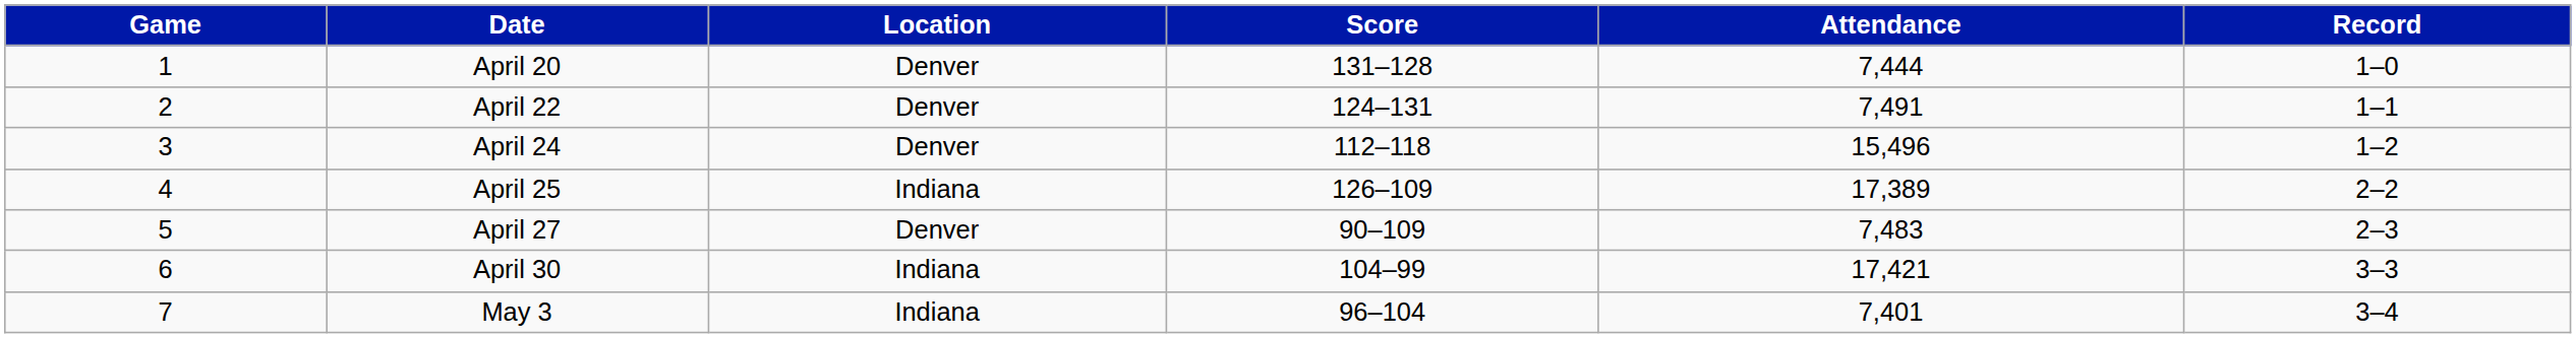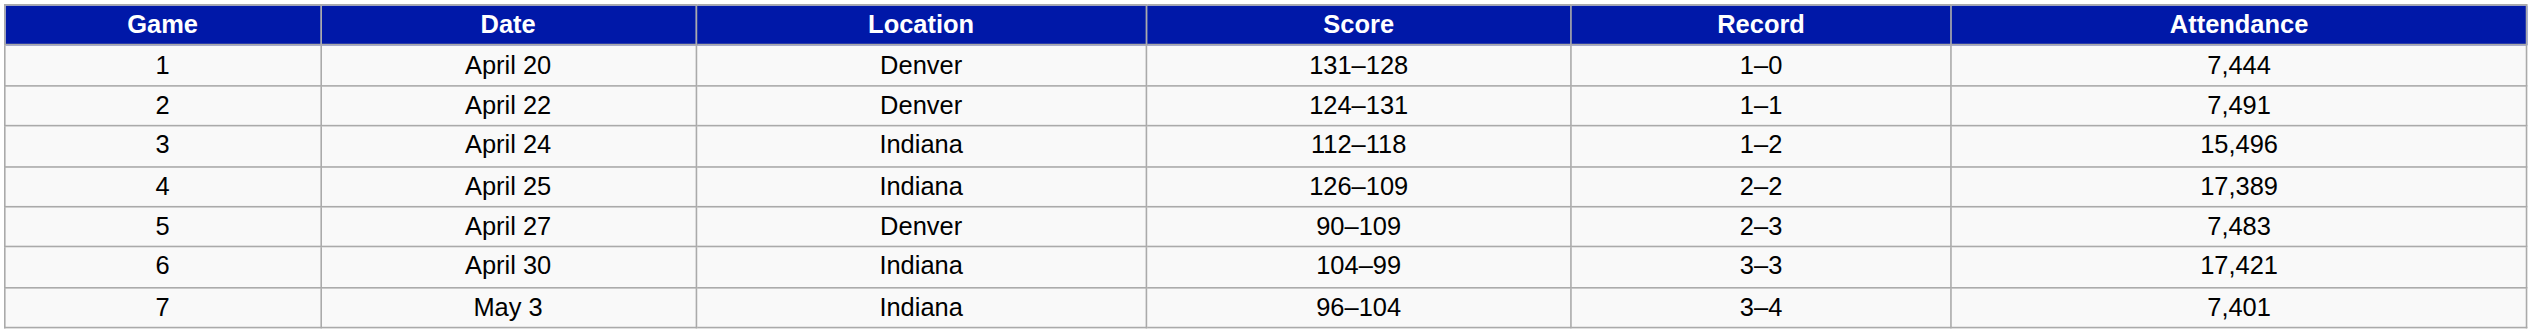columns swapped: Record <-> Attendance
April 24 | Location: Denver -> Indiana
